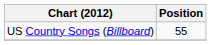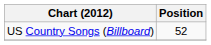US Country Songs (Billboard) | Position: 55 -> 52
